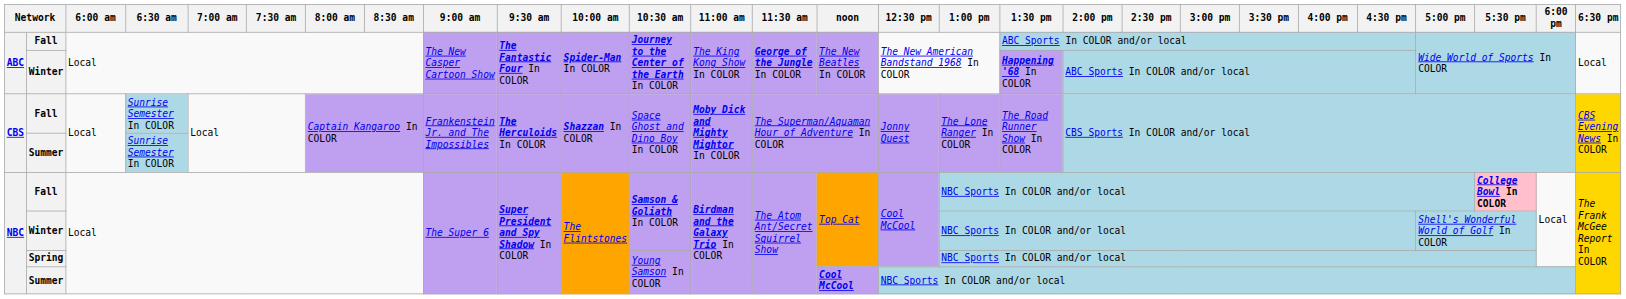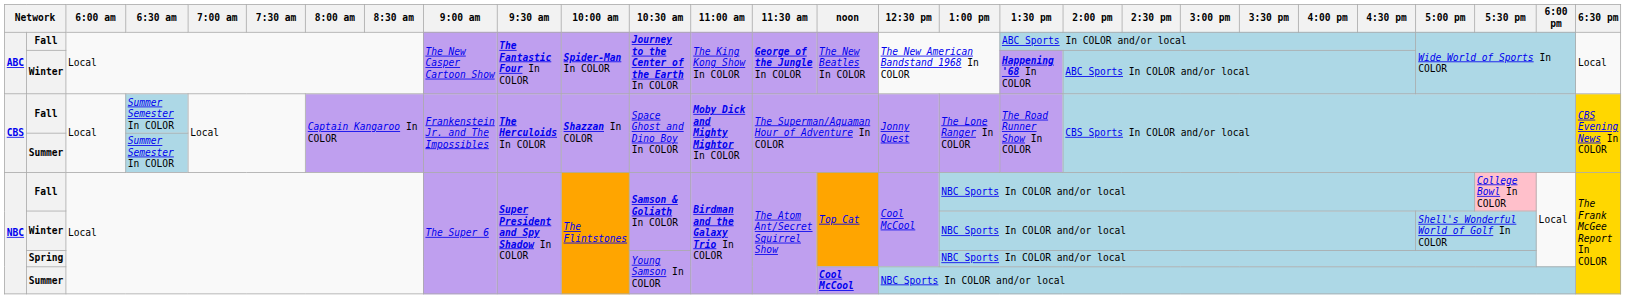CBS / Fall | 6:30 am: Sunrise Semester In COLOR -> Summer Semester In COLOR
CBS / Summer | 6:30 am: Sunrise Semester In COLOR -> Summer Semester In COLOR
NBC / Fall | 5:30 pm: bold -> normal
